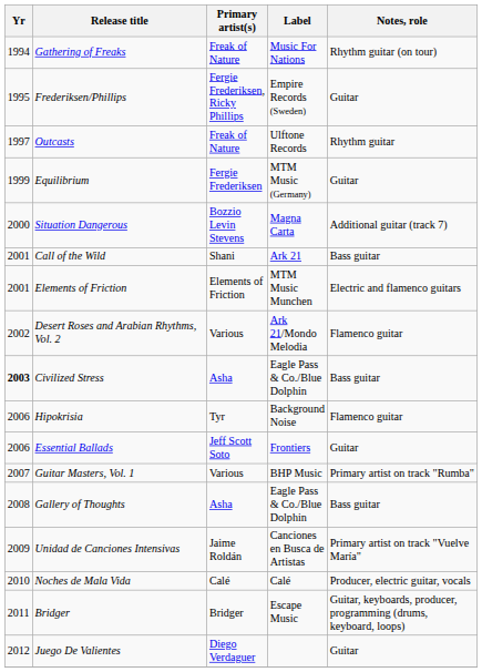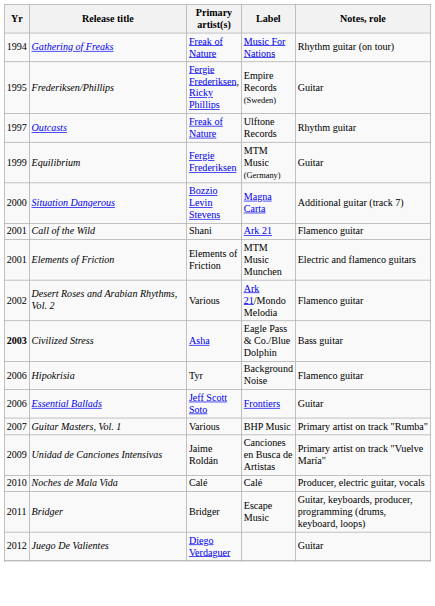Call of the Wild | Notes, role: Bass guitar -> Flamenco guitar
- row: 2008 | Gallery of Thoughts | Asha | Eagle Pass & Co./Blue Dolphin | Bass guitar
